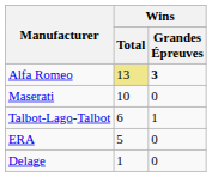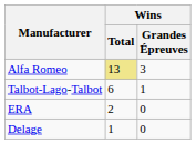Alfa Romeo | Wins / Grandes Épreuves: bold -> normal
- row: Maserati | 10 | 0
ERA | Wins / Total: 5 -> 2
